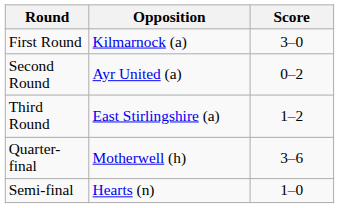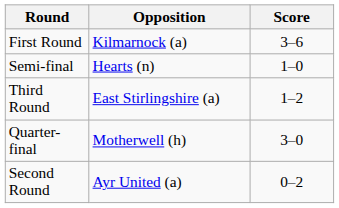First Round | Score: 3–0 -> 3–6
rows swapped: Second Round <-> Semi-final
Quarter-final | Score: 3–6 -> 3–0
